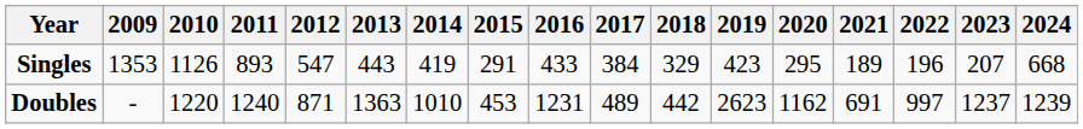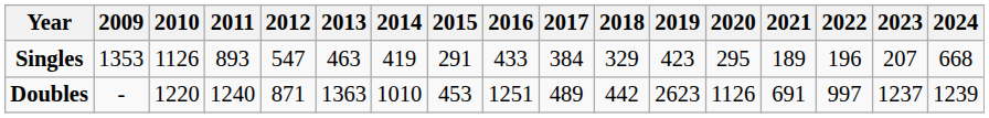Singles | 2013: 443 -> 463
Doubles | 2016: 1231 -> 1251
Doubles | 2020: 1162 -> 1126
